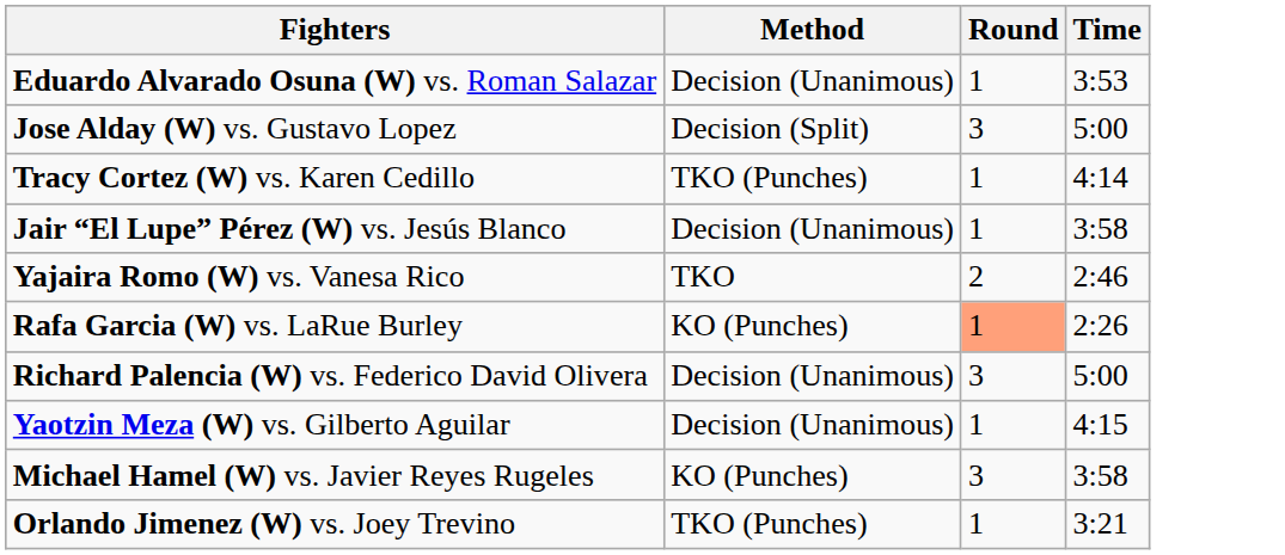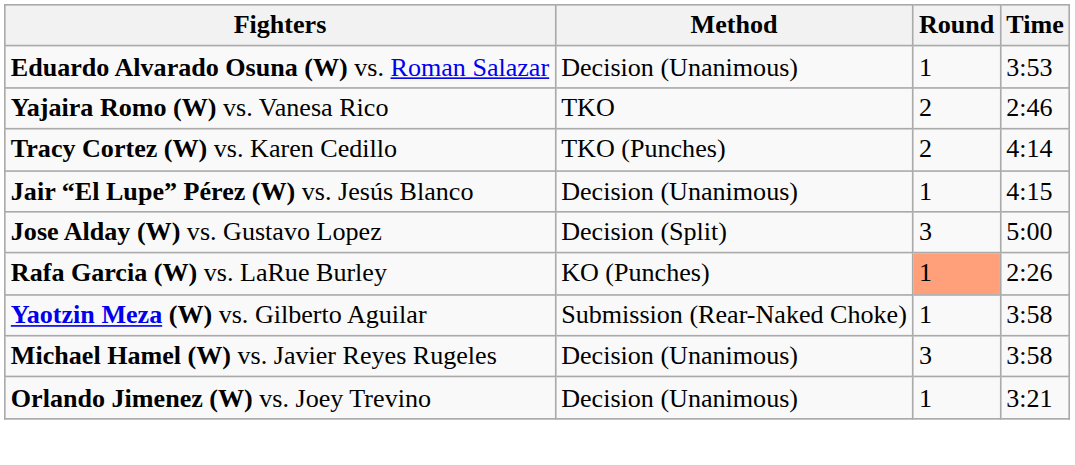rows swapped: Jose Alday (W) vs. Gustavo Lopez <-> Yajaira Romo (W) vs. Vanesa Rico
Tracy Cortez (W) vs. Karen Cedillo | Round: 1 -> 2
Jair “El Lupe” Pérez (W) vs. Jesús Blanco | Time: 3:58 -> 4:15
- row: Richard Palencia (W) vs. Federico David Olivera | Decision (Unanimous) | 3 | 5:00
Yaotzin Meza (W) vs. Gilberto Aguilar | Method: Decision (Unanimous) -> Submission (Rear-Naked Choke)
Yaotzin Meza (W) vs. Gilberto Aguilar | Time: 4:15 -> 3:58
Michael Hamel (W) vs. Javier Reyes Rugeles | Method: KO (Punches) -> Decision (Unanimous)
Orlando Jimenez (W) vs. Joey Trevino | Method: TKO (Punches) -> Decision (Unanimous)
